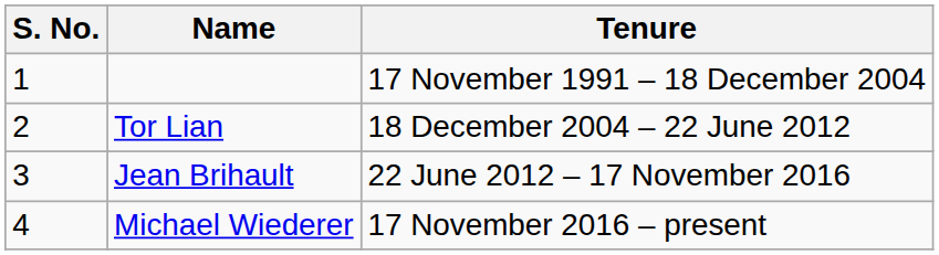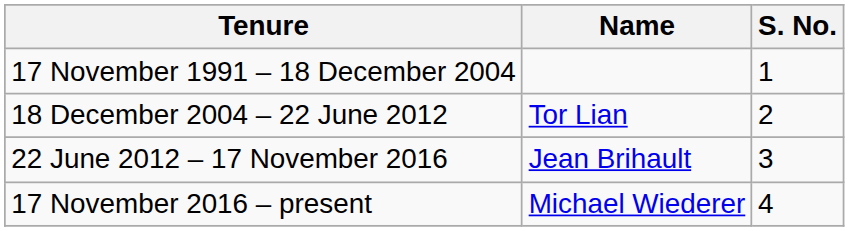columns swapped: S. No. <-> Tenure
